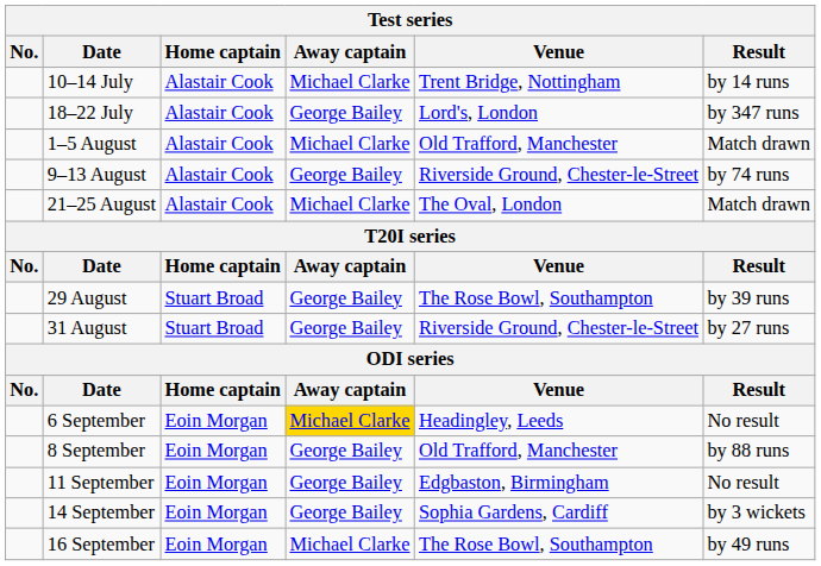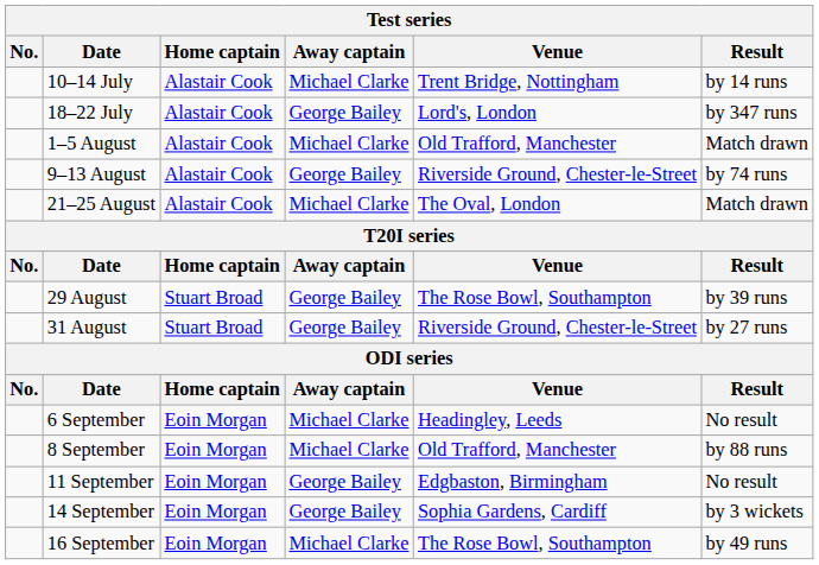6 September | Away captain: gold background -> no background
8 September | Away captain: George Bailey -> Michael Clarke
